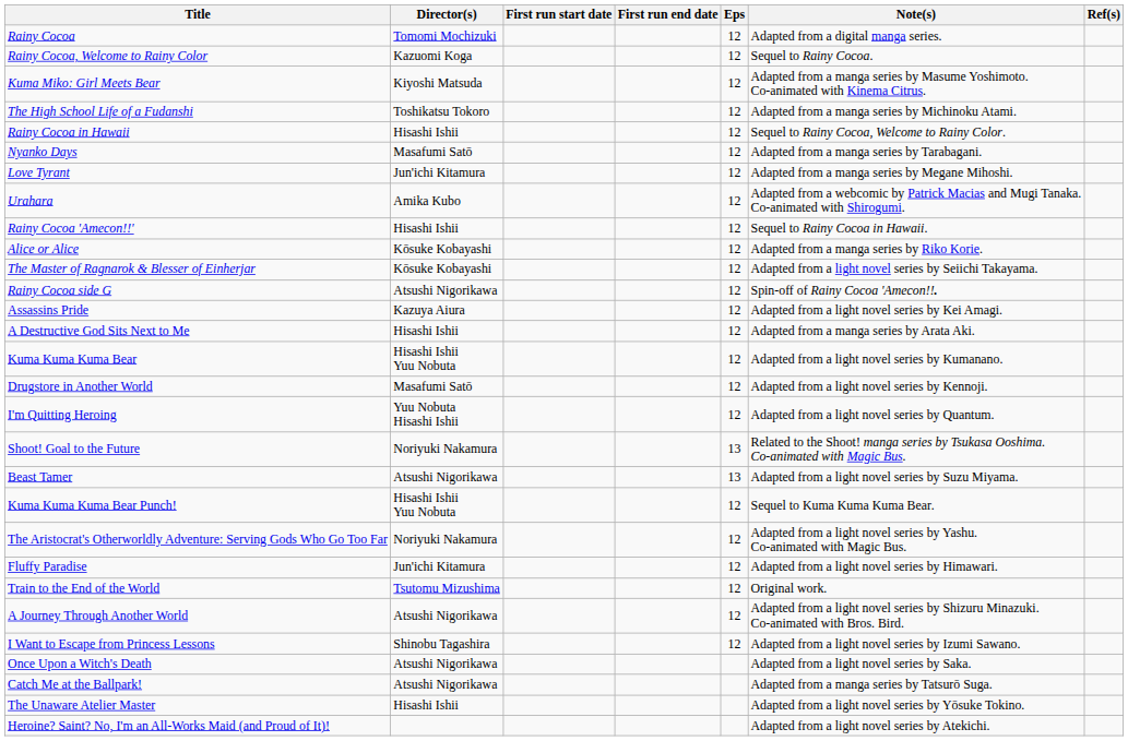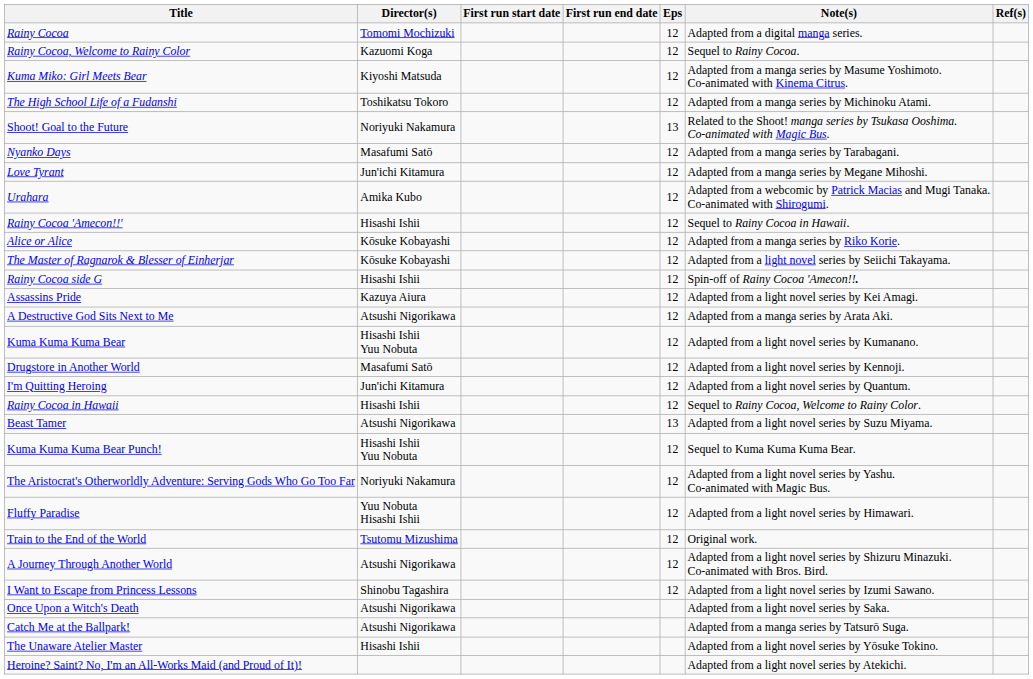rows swapped: Rainy Cocoa in Hawaii <-> Shoot! Goal to the Future
Rainy Cocoa side G | Director(s): Atsushi Nigorikawa -> Hisashi Ishii
A Destructive God Sits Next to Me | Director(s): Hisashi Ishii -> Atsushi Nigorikawa
I'm Quitting Heroing | Director(s): Yuu Nobuta Hisashi Ishii -> Jun'ichi Kitamura
Fluffy Paradise | Director(s): Jun'ichi Kitamura -> Yuu Nobuta Hisashi Ishii
